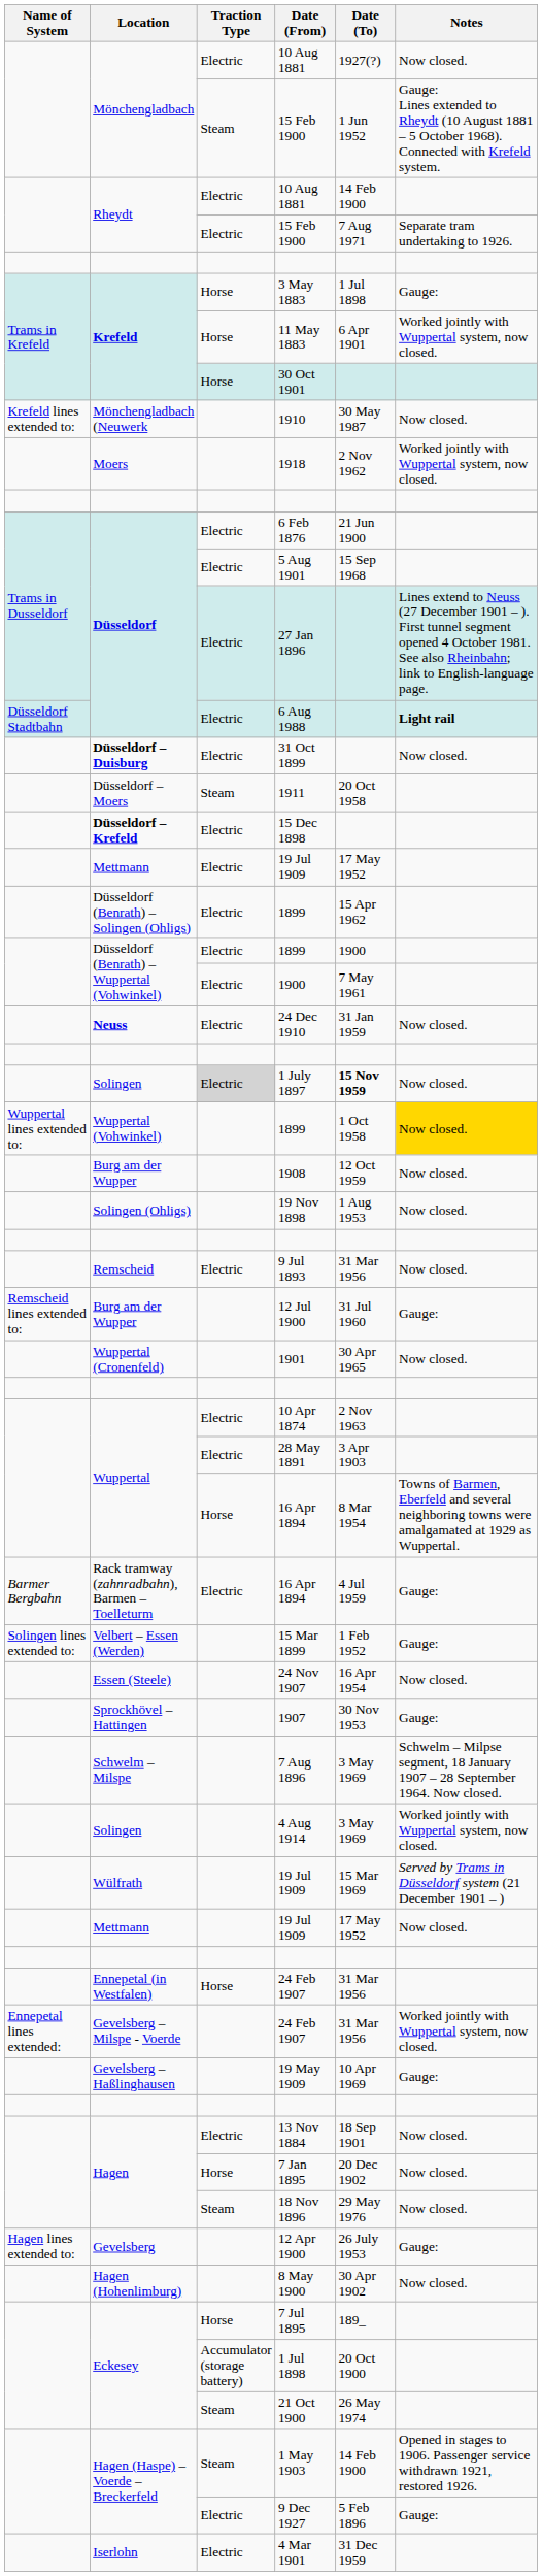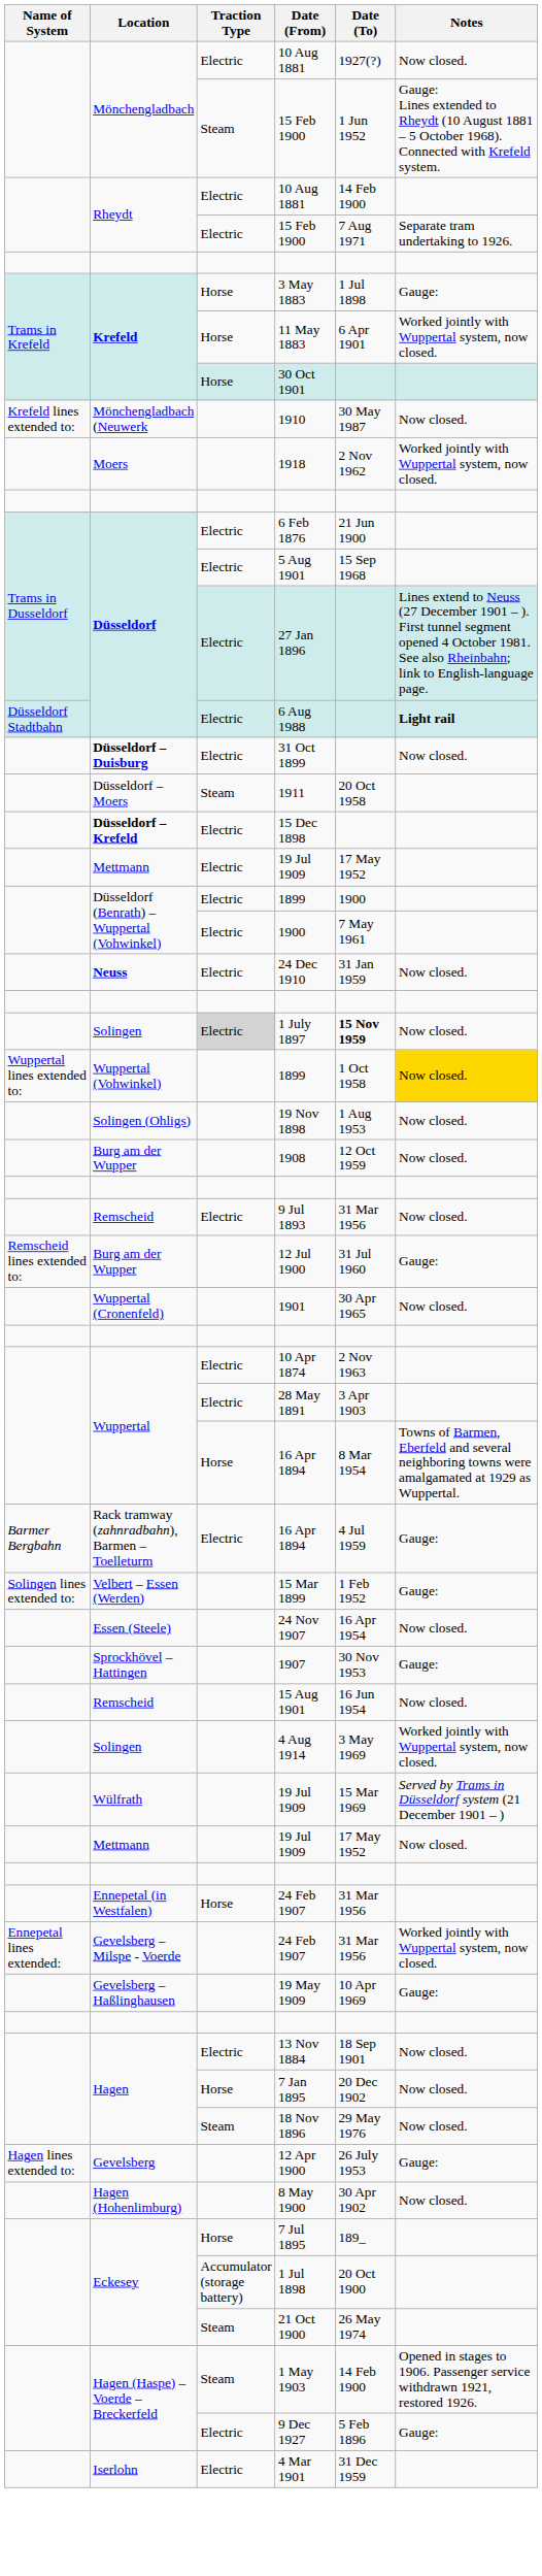- row: Düsseldorf (Benrath) – Solingen (Ohligs) | Electric | 1899 | 15 Apr 1962
rows swapped: 19 Nov 1898 <-> 1908
- row: Schwelm – Milspe | 7 Aug 1896 | 3 May 1969 | Schwelm – Milpse segment, 18 January 1907 – 28 September 1964. Now closed.
+ row: Remscheid | 15 Aug 1901 | 16 Jun 1954 | Now closed.
